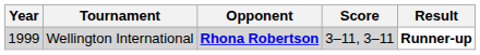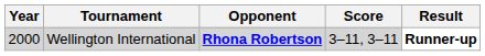Wellington International | Year: 1999 -> 2000
